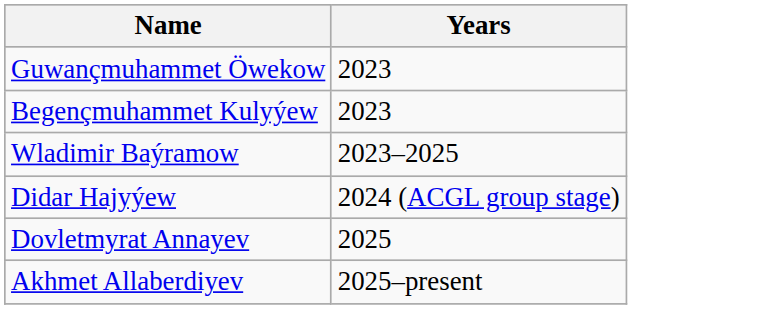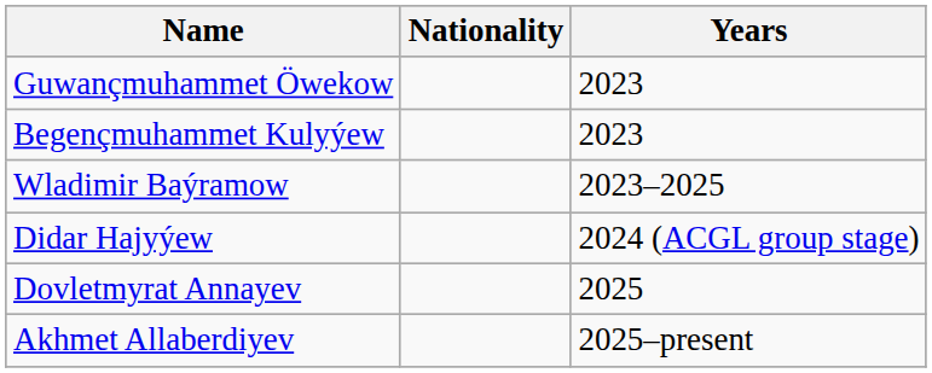+ column: Nationality
